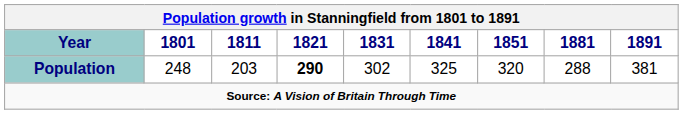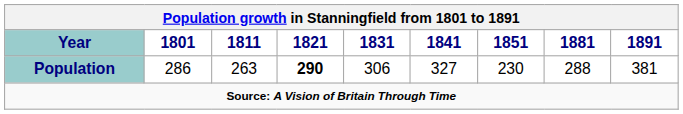Population | 1801: 248 -> 286
Population | 1811: 203 -> 263
Population | 1831: 302 -> 306
Population | 1841: 325 -> 327
Population | 1851: 320 -> 230
